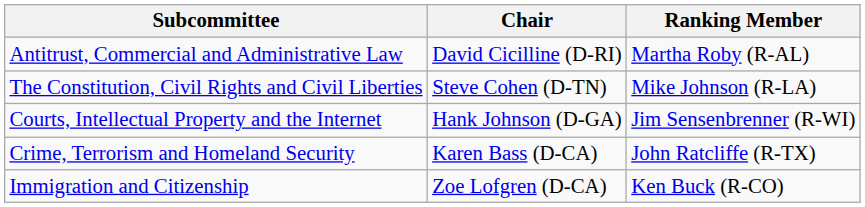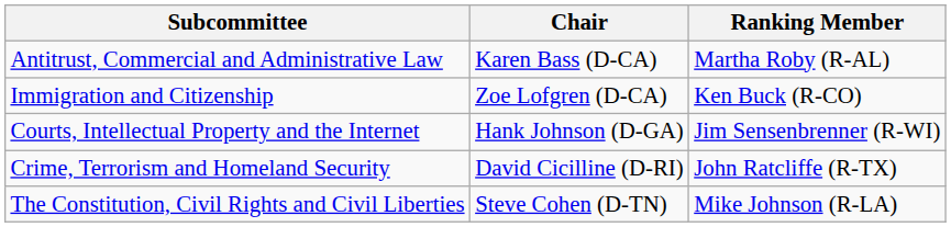Antitrust, Commercial and Administrative Law | Chair: David Cicilline (D-RI) -> Karen Bass (D-CA)
rows swapped: The Constitution, Civil Rights and Civil Liberties <-> Immigration and Citizenship
Crime, Terrorism and Homeland Security | Chair: Karen Bass (D-CA) -> David Cicilline (D-RI)
